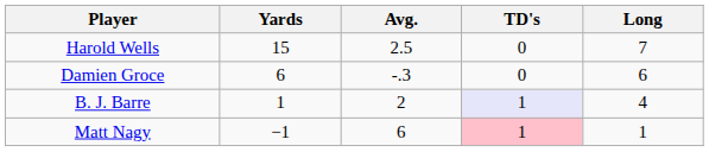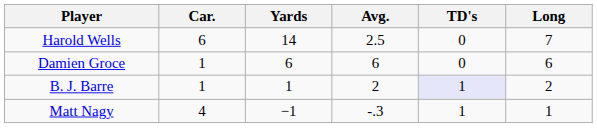+ column: Car. | 6 | 1 | 1 | 4
Harold Wells | Yards: 15 -> 14
Damien Groce | Avg.: -.3 -> 6
B. J. Barre | Long: 4 -> 2
Matt Nagy | Avg.: 6 -> -.3
Matt Nagy | TD's: pink background -> no background
